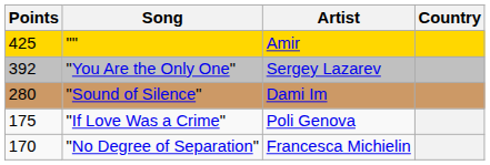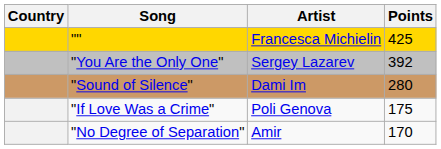columns swapped: Country <-> Points
"" | Artist: Amir -> Francesca Michielin
"No Degree of Separation" | Artist: Francesca Michielin -> Amir
